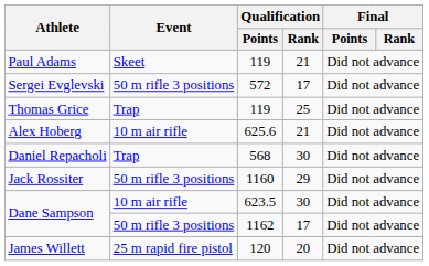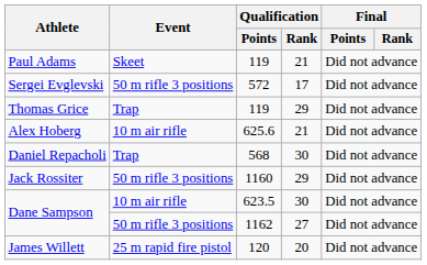Thomas Grice | Qualification / Rank: 25 -> 29
Dane Sampson / 1162 | Qualification / Rank: 17 -> 27
